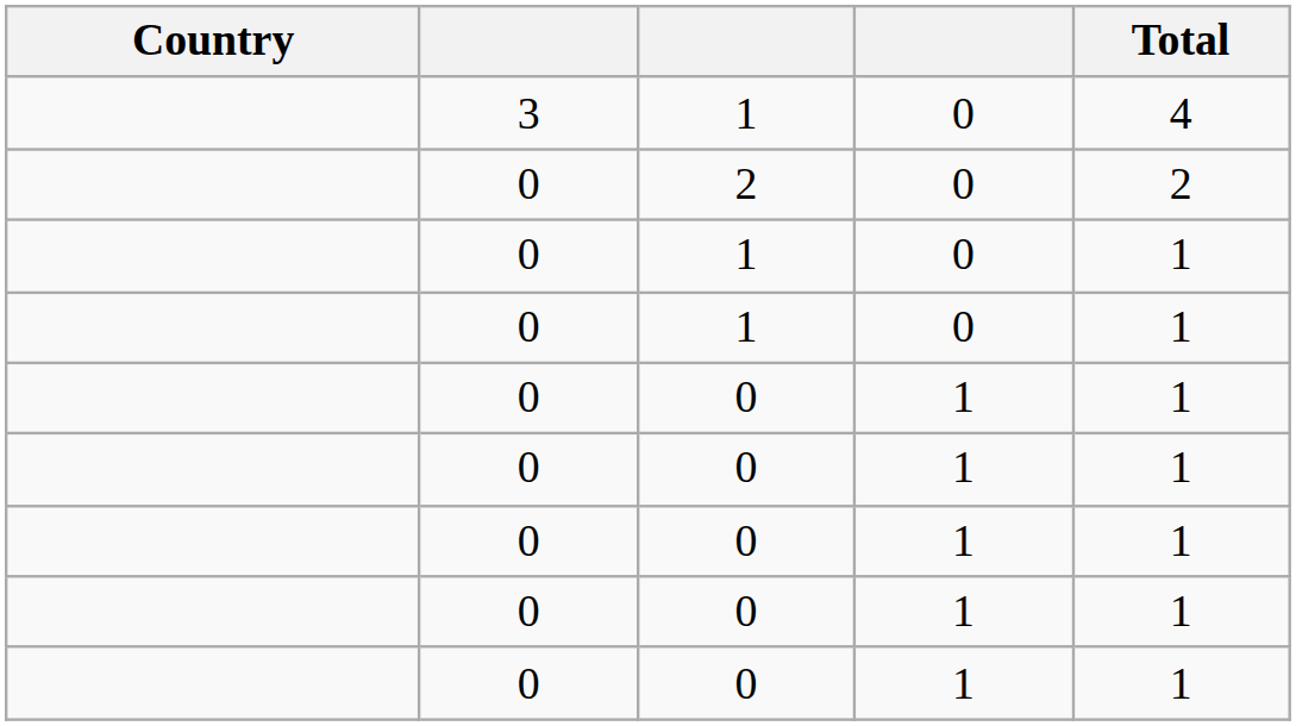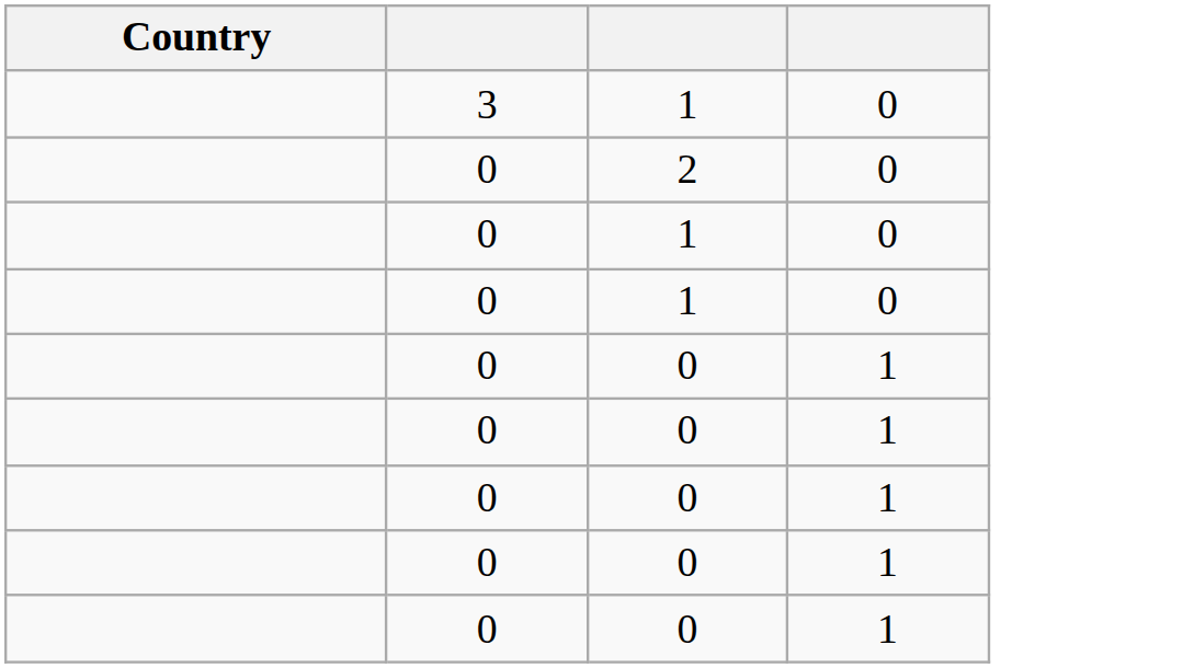- column: Total | 4 | 2 | 1 | 1 | 1 | 1 | 1 | 1 | 1
